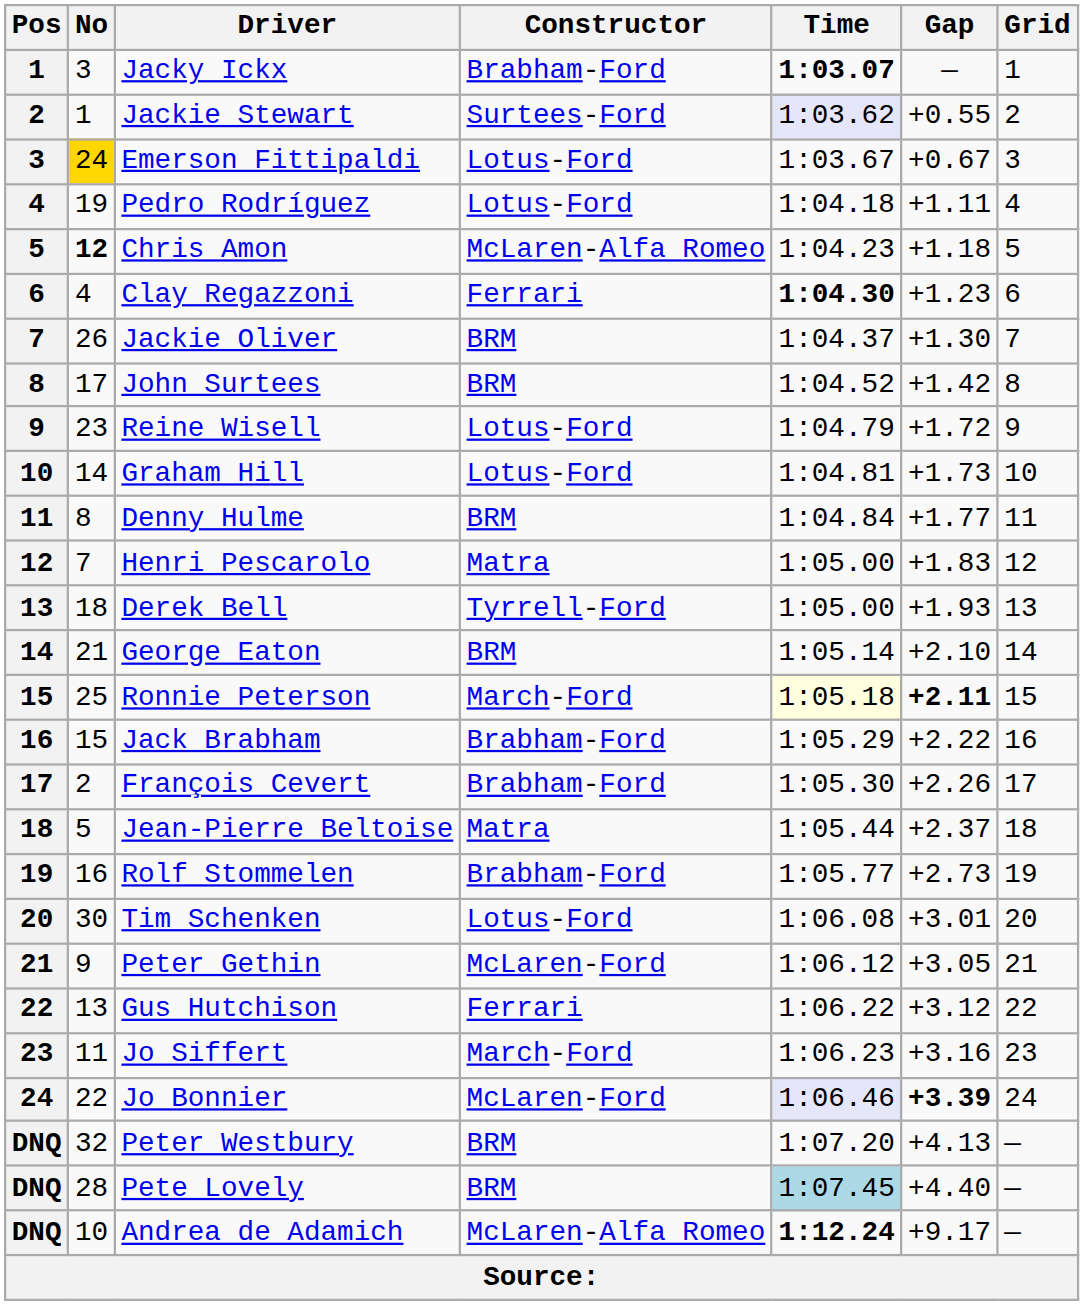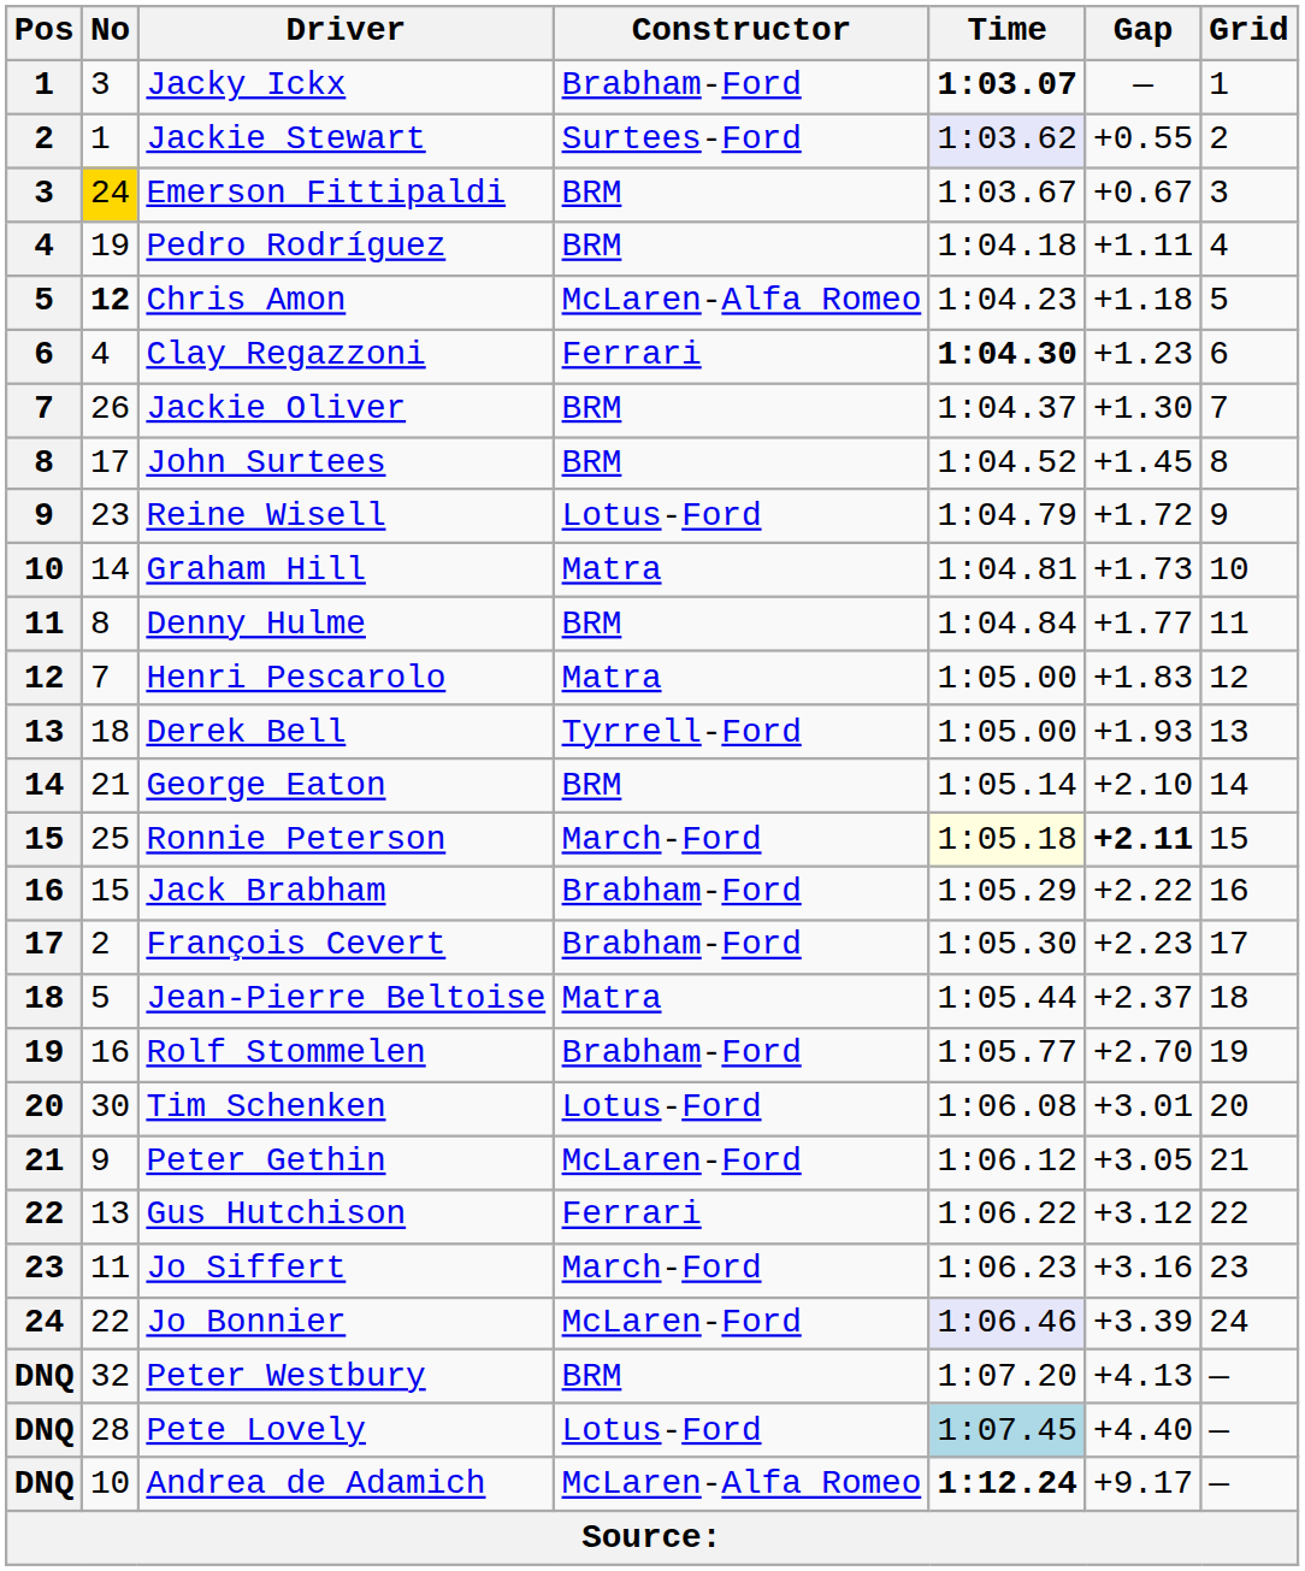Emerson Fittipaldi | Constructor: Lotus-Ford -> BRM
Pedro Rodríguez | Constructor: Lotus-Ford -> BRM
John Surtees | Gap: +1.42 -> +1.45
Graham Hill | Constructor: Lotus-Ford -> Matra
François Cevert | Gap: +2.26 -> +2.23
Rolf Stommelen | Gap: +2.73 -> +2.70
Jo Bonnier | Gap: bold -> normal
Pete Lovely | Constructor: BRM -> Lotus-Ford
